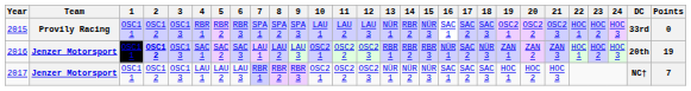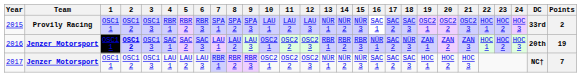2015 | 14: RBR 2 -> NÜR 2
2015 | Points: 0 -> 2
